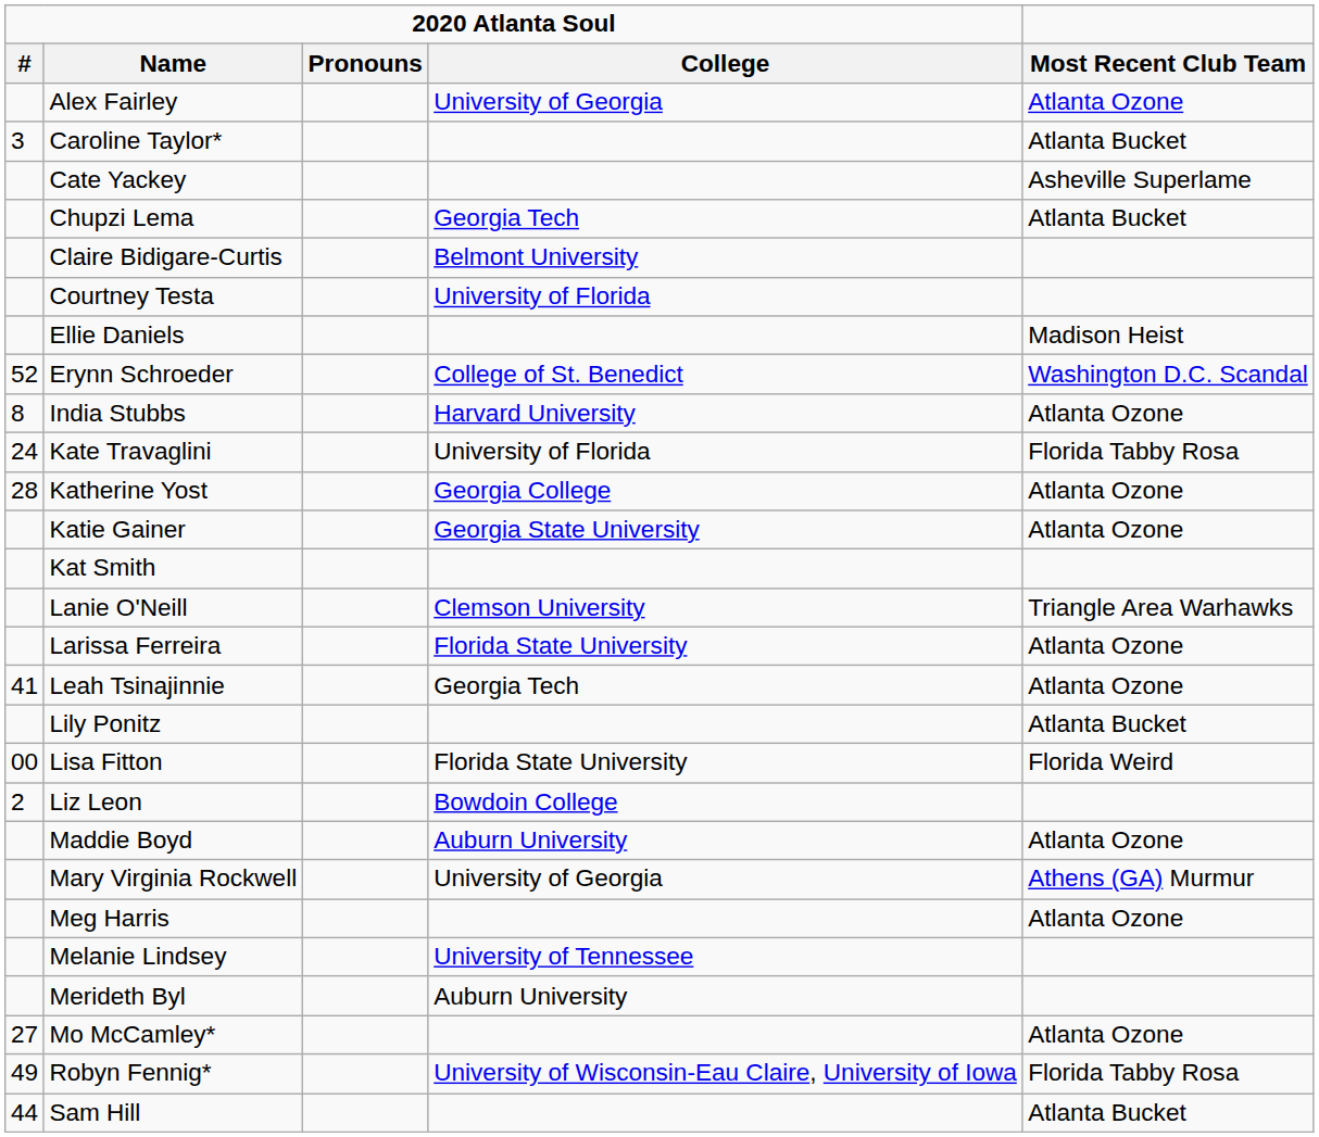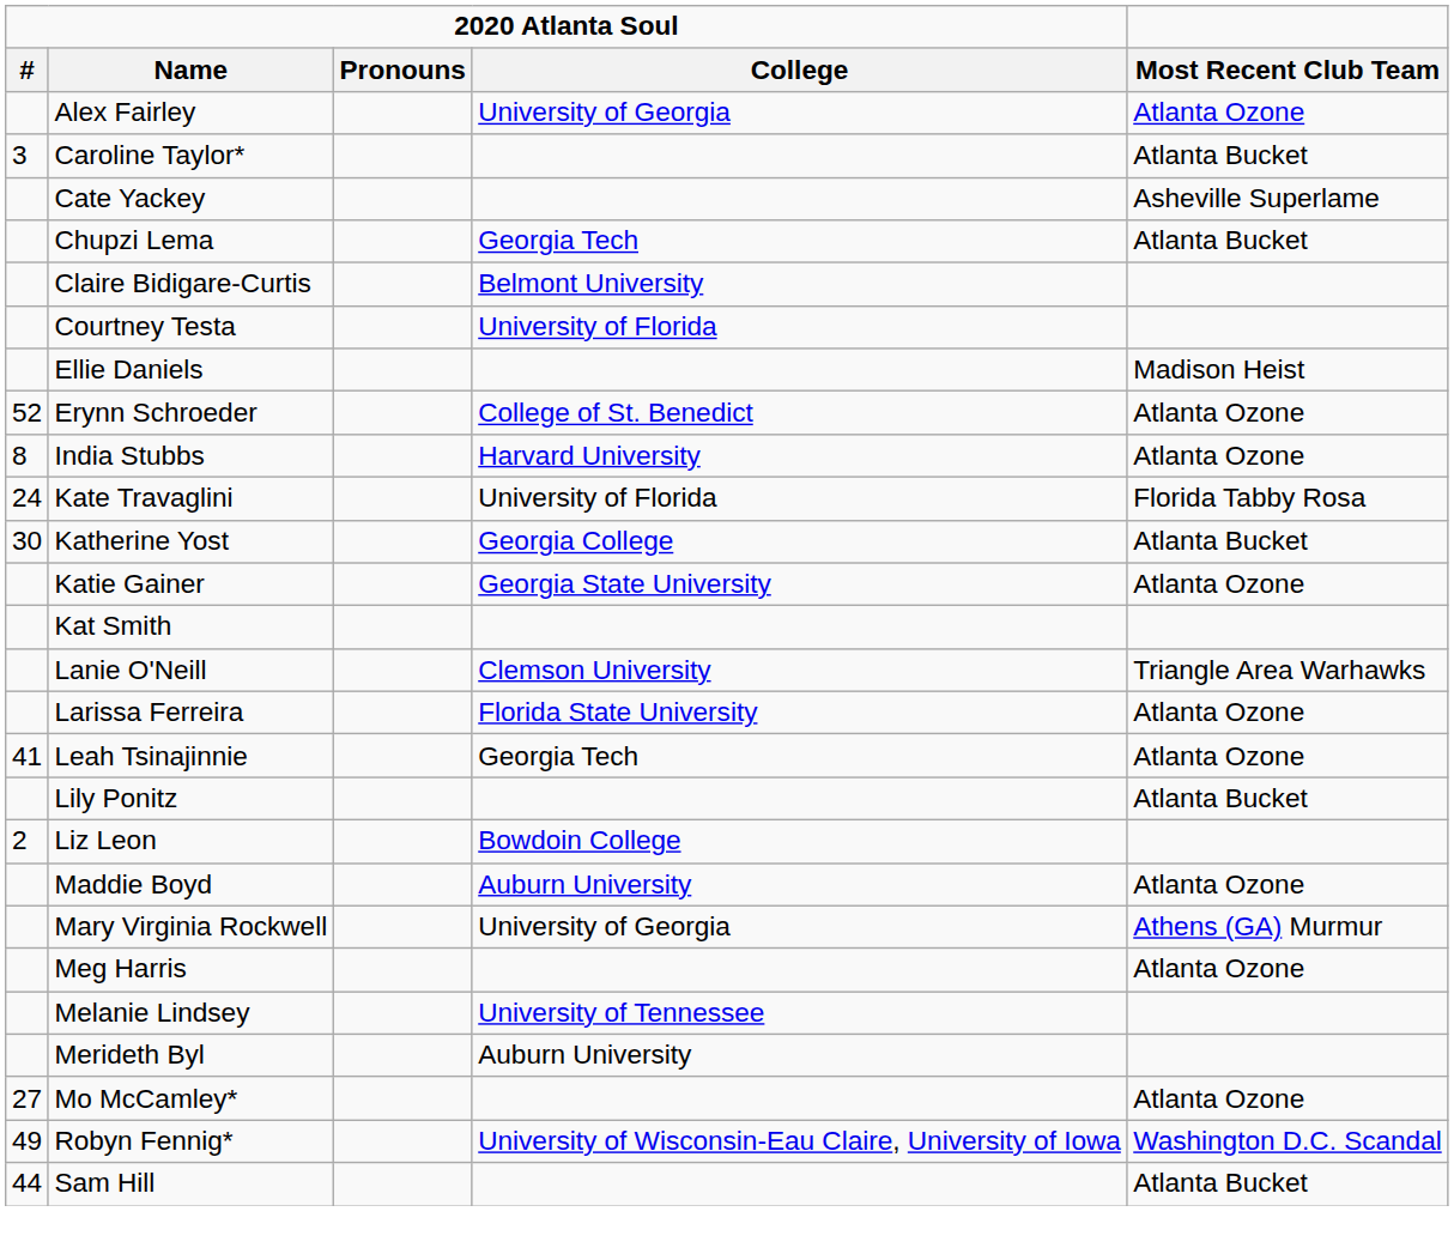Erynn Schroeder | Most Recent Club Team: Washington D.C. Scandal -> Atlanta Ozone
Katherine Yost | 2020 Atlanta Soul / #: 28 -> 30
Katherine Yost | Most Recent Club Team: Atlanta Ozone -> Atlanta Bucket
- row: 00 | Lisa Fitton | Florida State University | Florida Weird
Robyn Fennig* | Most Recent Club Team: Florida Tabby Rosa -> Washington D.C. Scandal
